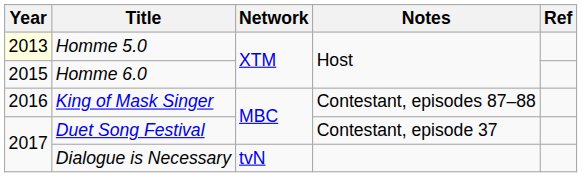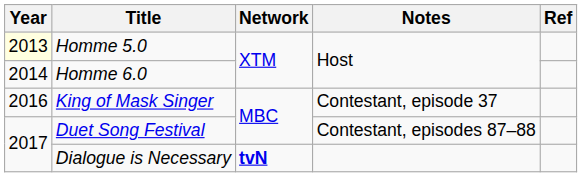Homme 6.0 | Year: 2015 -> 2014
King of Mask Singer | Notes: Contestant, episodes 87–88 -> Contestant, episode 37
Duet Song Festival | Notes: Contestant, episode 37 -> Contestant, episodes 87–88
Dialogue is Necessary | Network: normal -> bold
